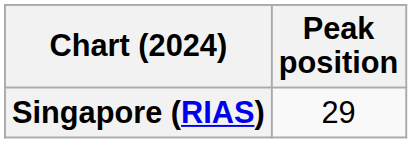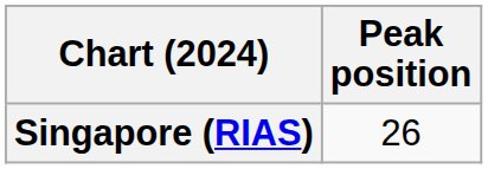Singapore (RIAS) | Peak position: 29 -> 26
